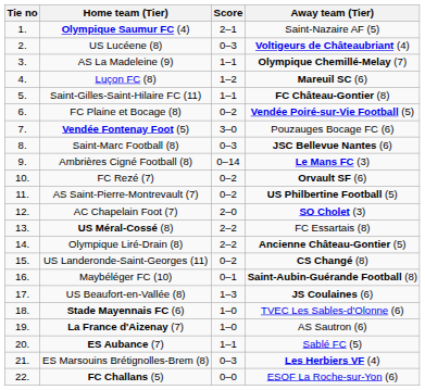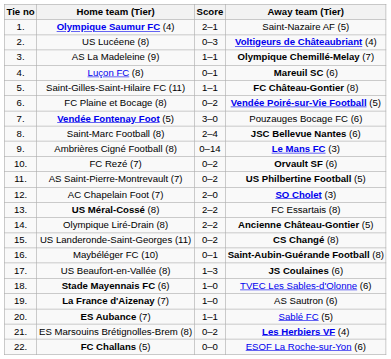Luçon FC (8) | Score: 1–2 -> 0–1
Saint-Marc Football (8) | Score: 0–3 -> 2–4
ES Marsouins Brétignolles-Brem (8) | Score: 0–3 -> 0–2
